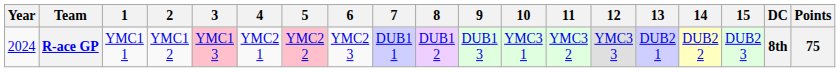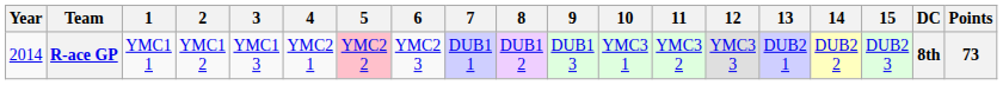R-ace GP | Year: 2024 -> 2014
R-ace GP | 3: pink background -> no background
R-ace GP | Points: 75 -> 73
